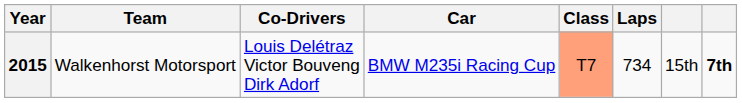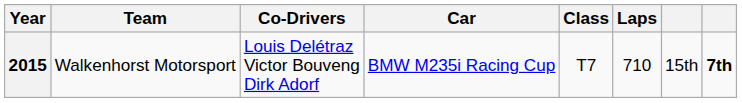2015 | Class: lightsalmon background -> no background
2015 | Laps: 734 -> 710
